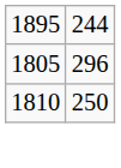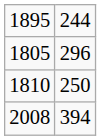+ row: 2008 | 394
